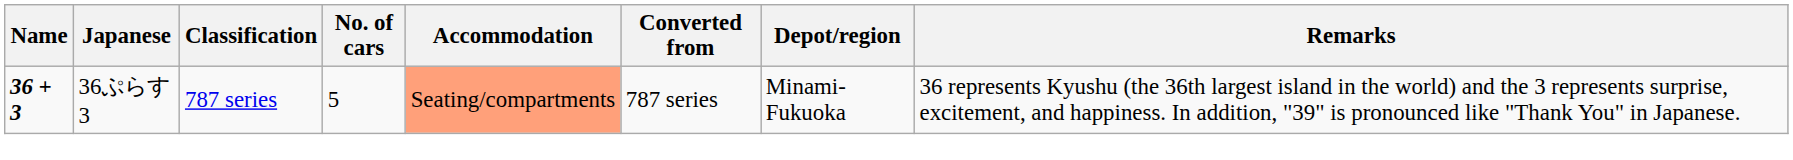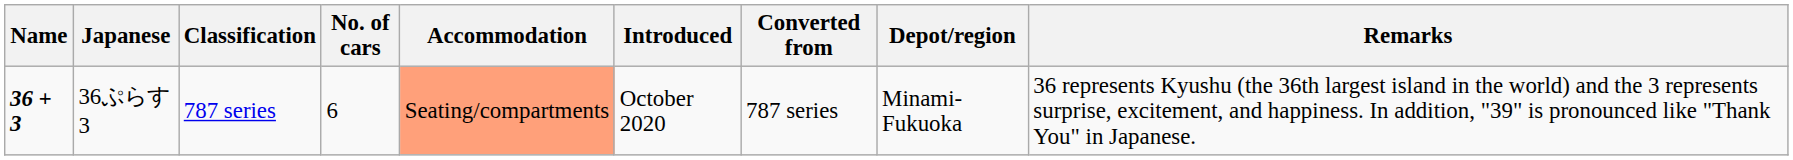+ column: Introduced | October 2020
36ぷらす3 | No. of cars: 5 -> 6
